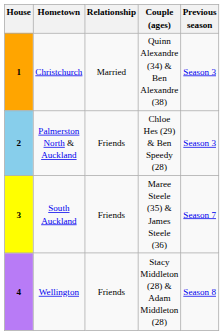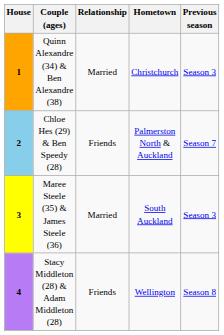columns swapped: Couple (ages) <-> Hometown
2 | Previous season: Season 3 -> Season 7
3 | Relationship: Friends -> Married
3 | Previous season: Season 7 -> Season 3
